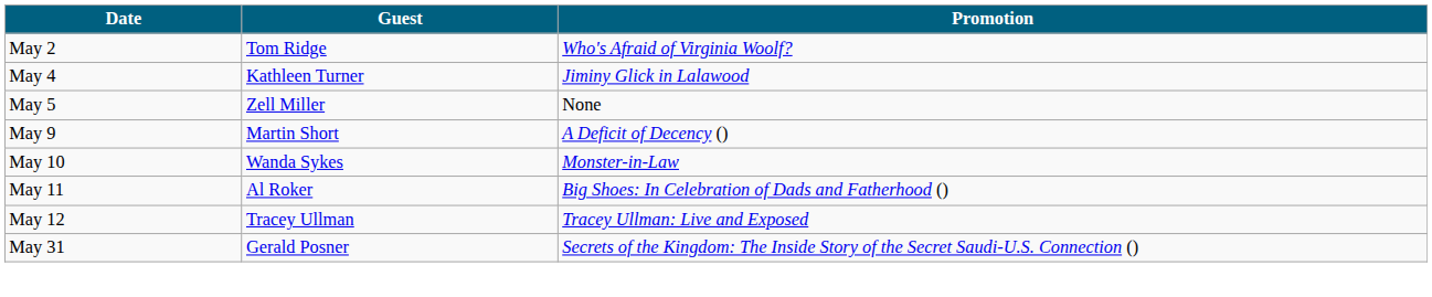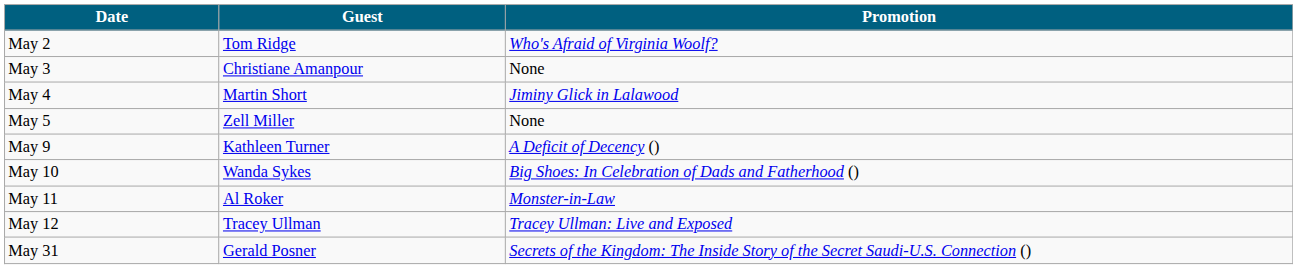+ row: May 3 | Christiane Amanpour | None
May 4 | Guest: Kathleen Turner -> Martin Short
May 9 | Guest: Martin Short -> Kathleen Turner
May 10 | Promotion: Monster-in-Law -> Big Shoes: In Celebration of Dads and Fatherhood ()
May 11 | Promotion: Big Shoes: In Celebration of Dads and Fatherhood () -> Monster-in-Law
